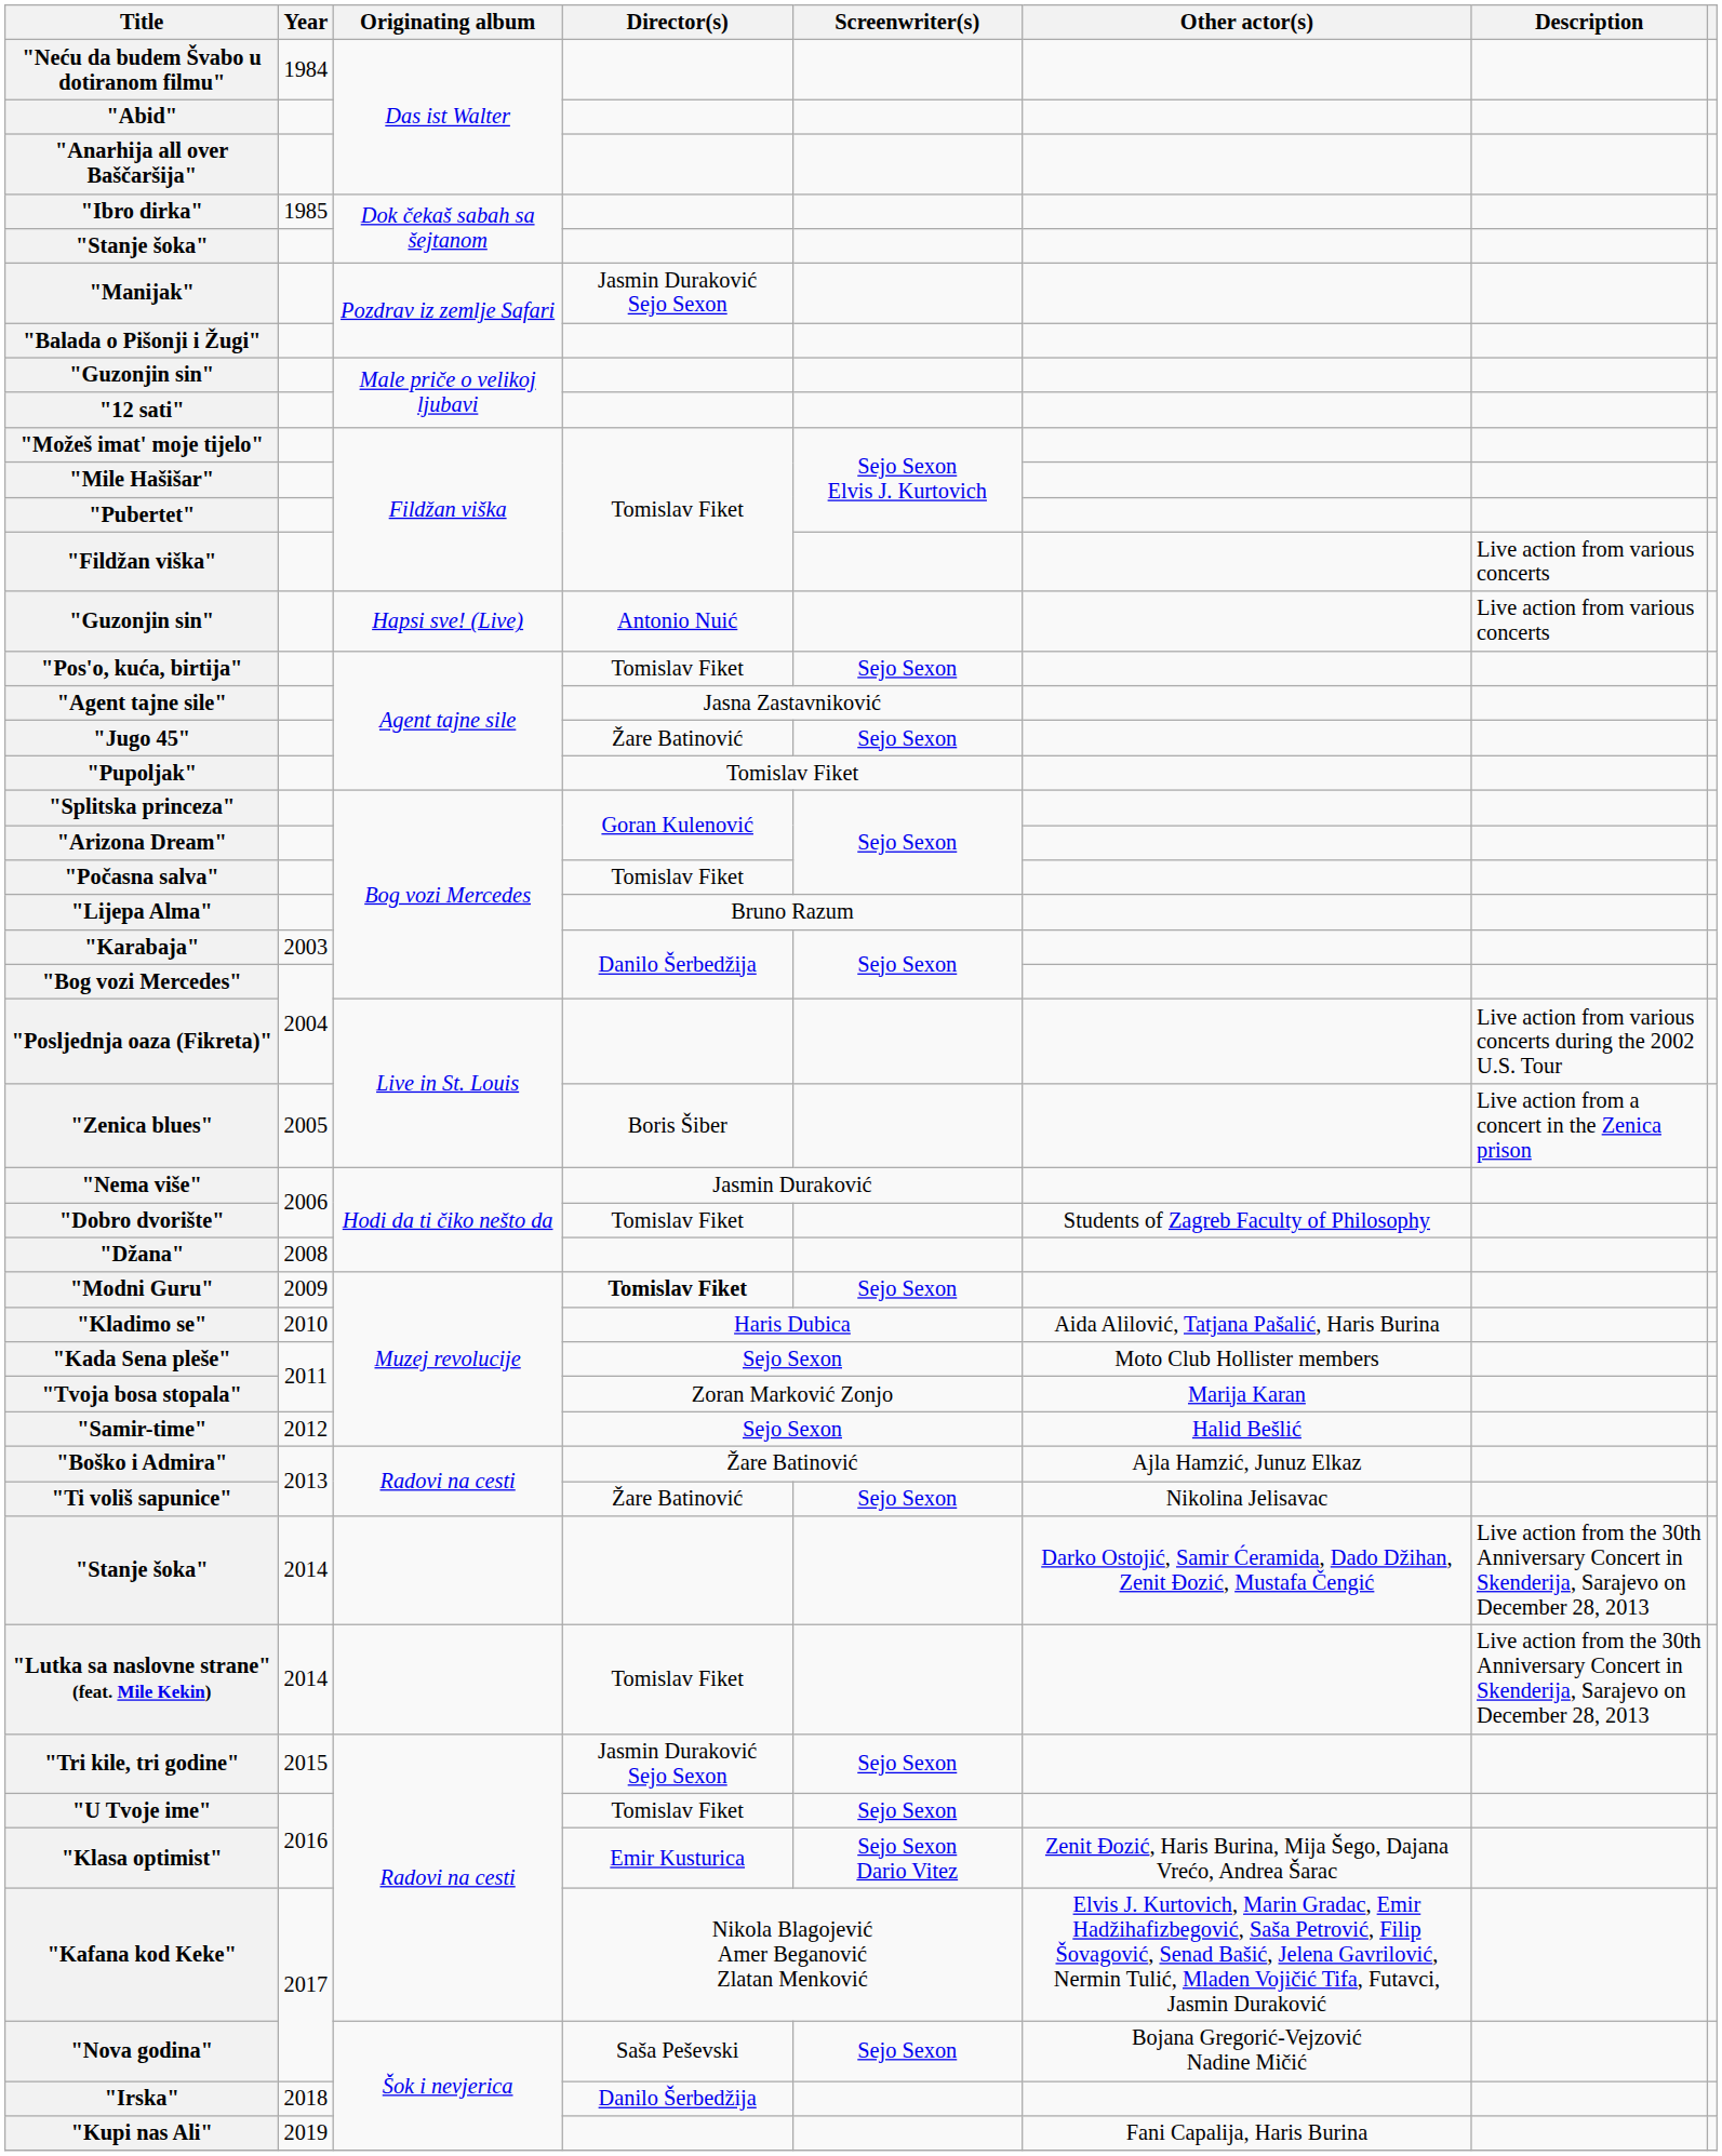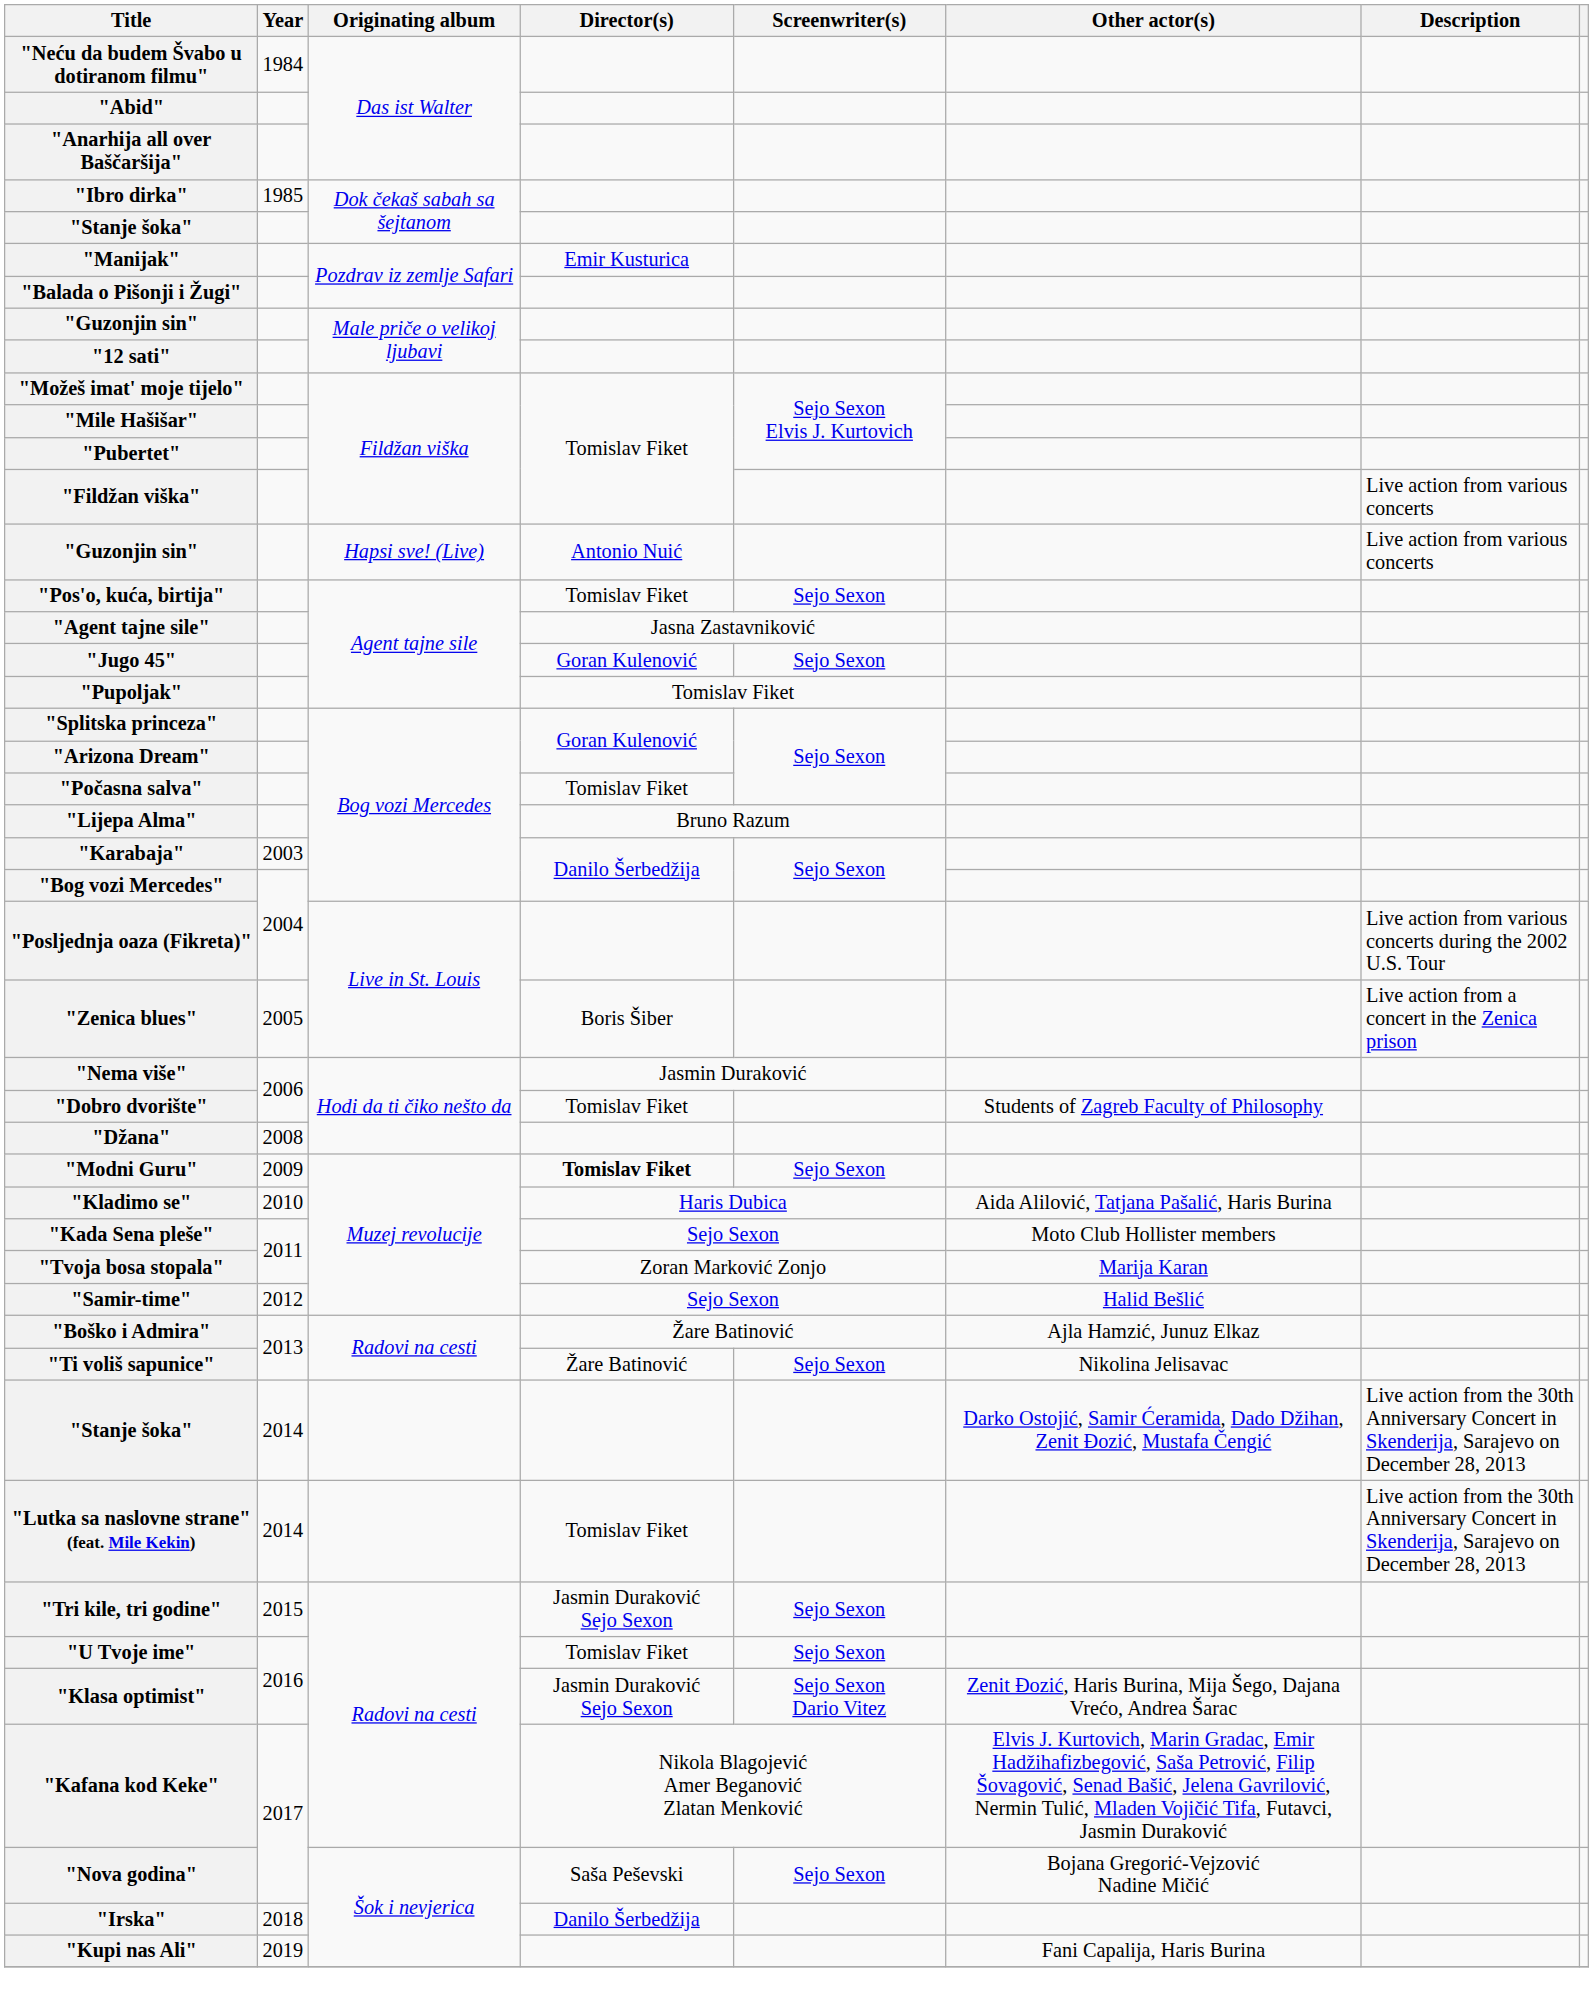"Manijak" | Director(s): Jasmin Duraković Sejo Sexon -> Emir Kusturica
"Jugo 45" | Director(s): Žare Batinović -> Goran Kulenović
"Klasa optimist" | Director(s): Emir Kusturica -> Jasmin Duraković Sejo Sexon
